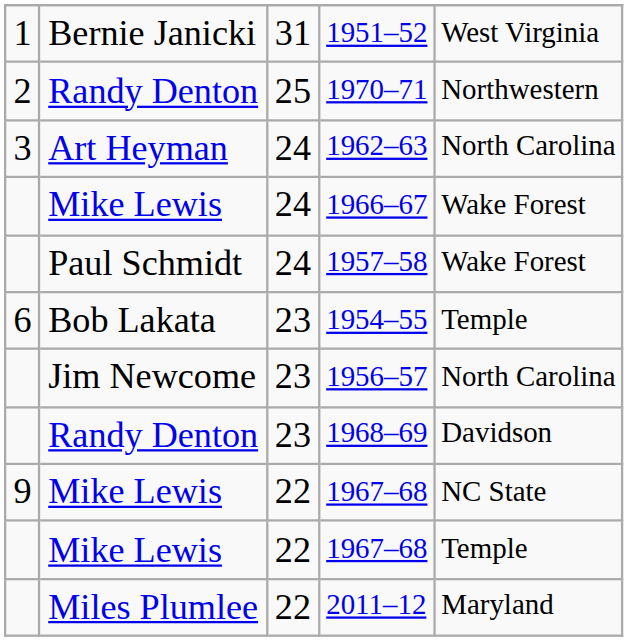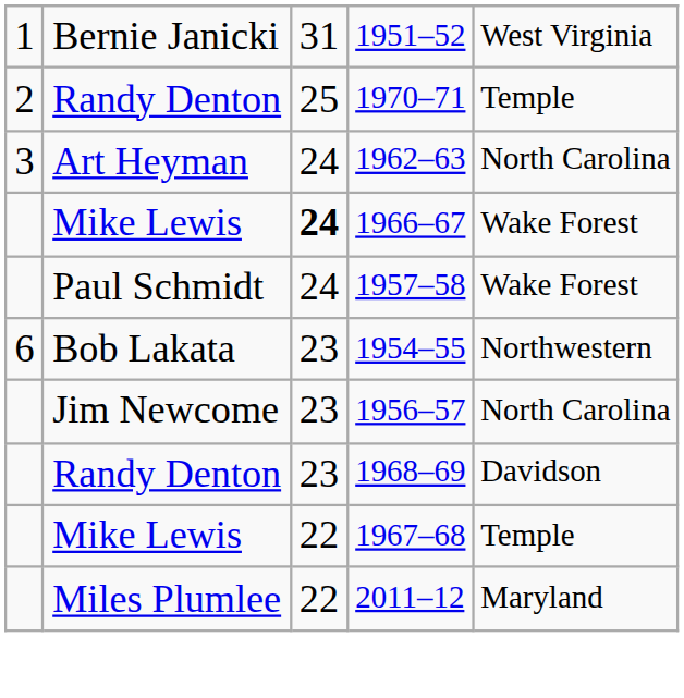1970–71 | column 5: Northwestern -> Temple
1966–67 | column 3: normal -> bold
1954–55 | column 5: Temple -> Northwestern
- row: 9 | Mike Lewis | 22 | 1967–68 | NC State
